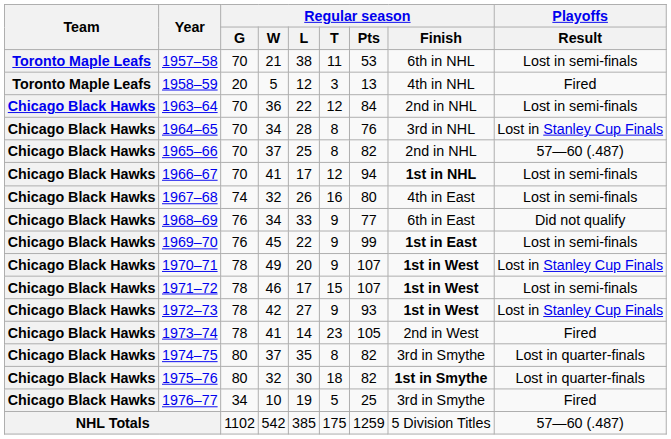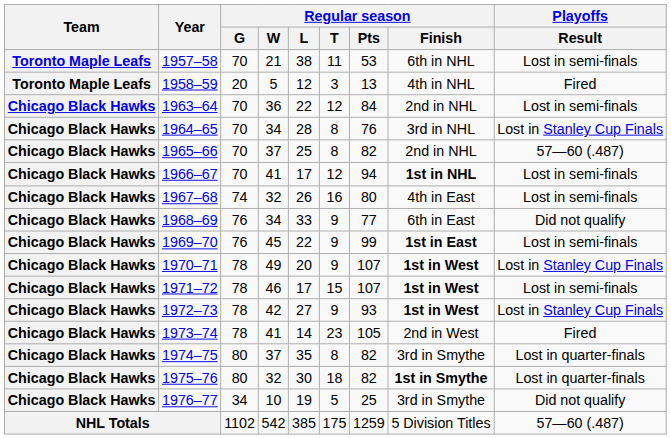1976–77 | Playoffs / Result: Fired -> Did not qualify
